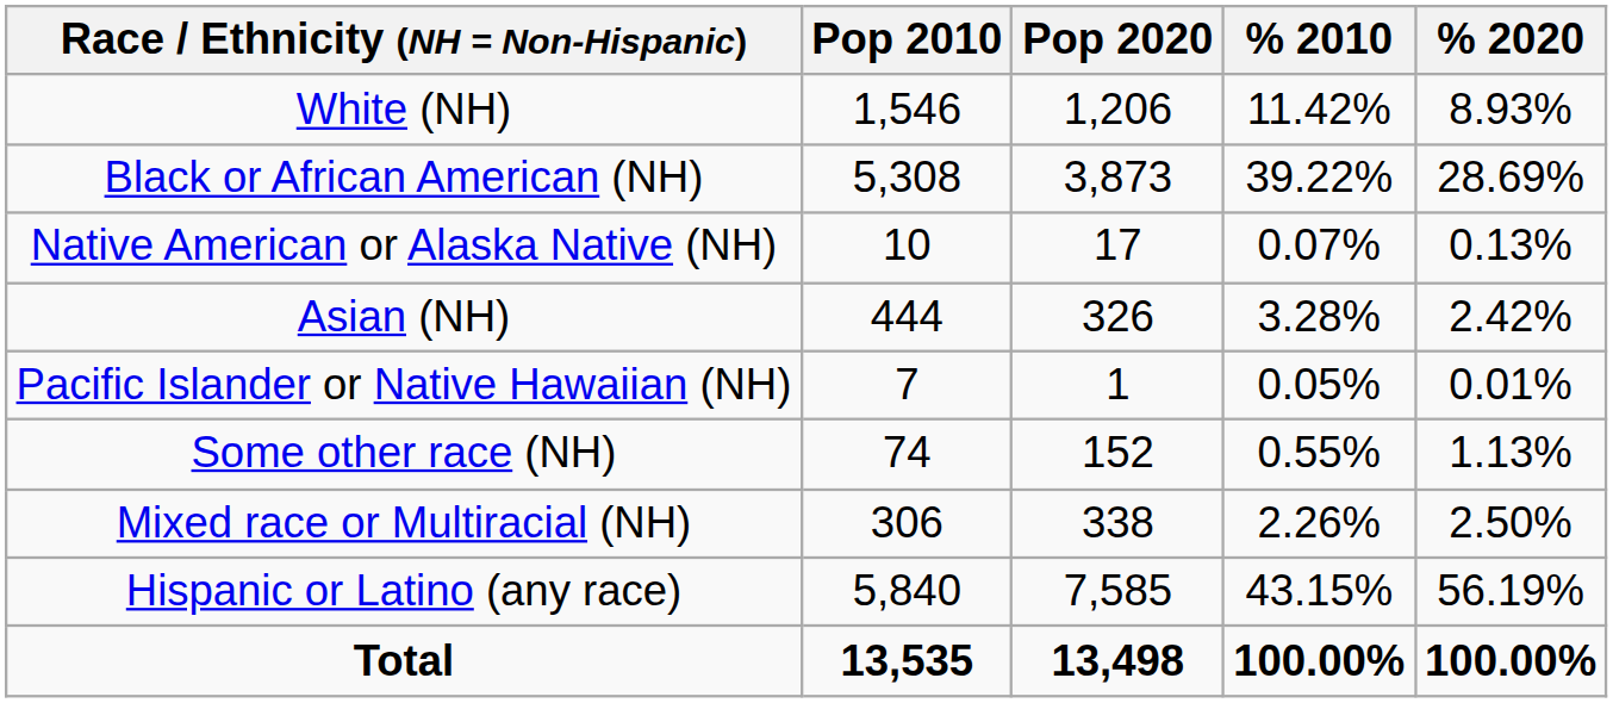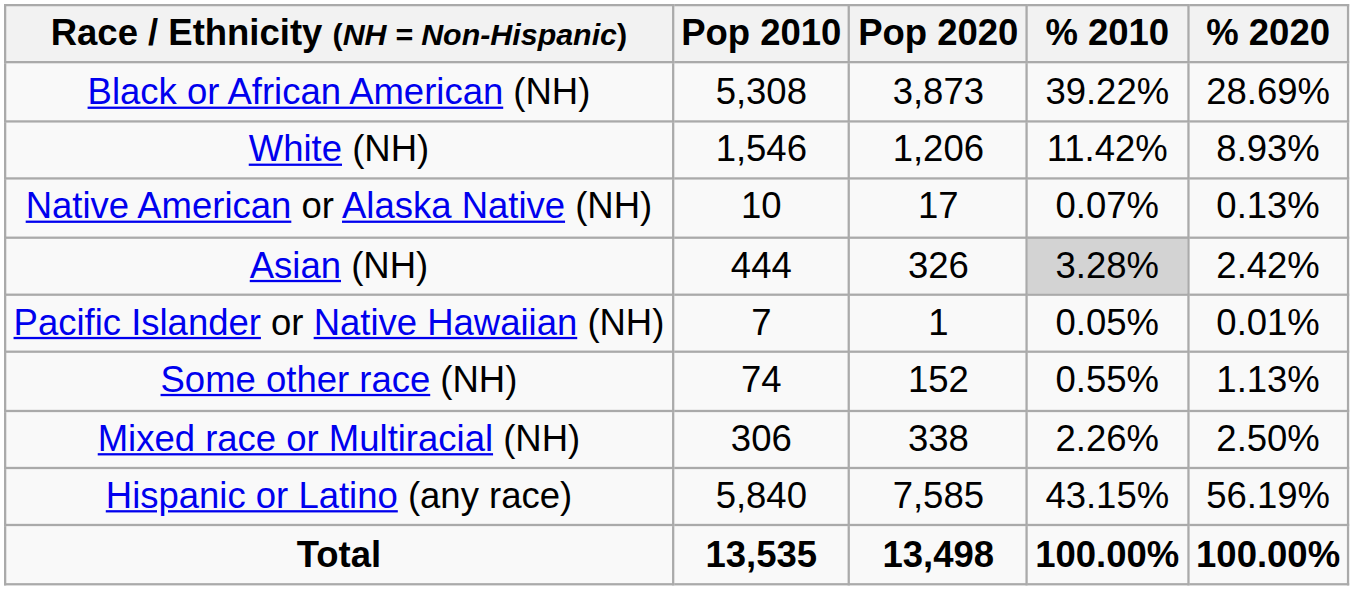rows swapped: White (NH) <-> Black or African American (NH)
Asian (NH) | % 2010: no background -> lightgrey background
